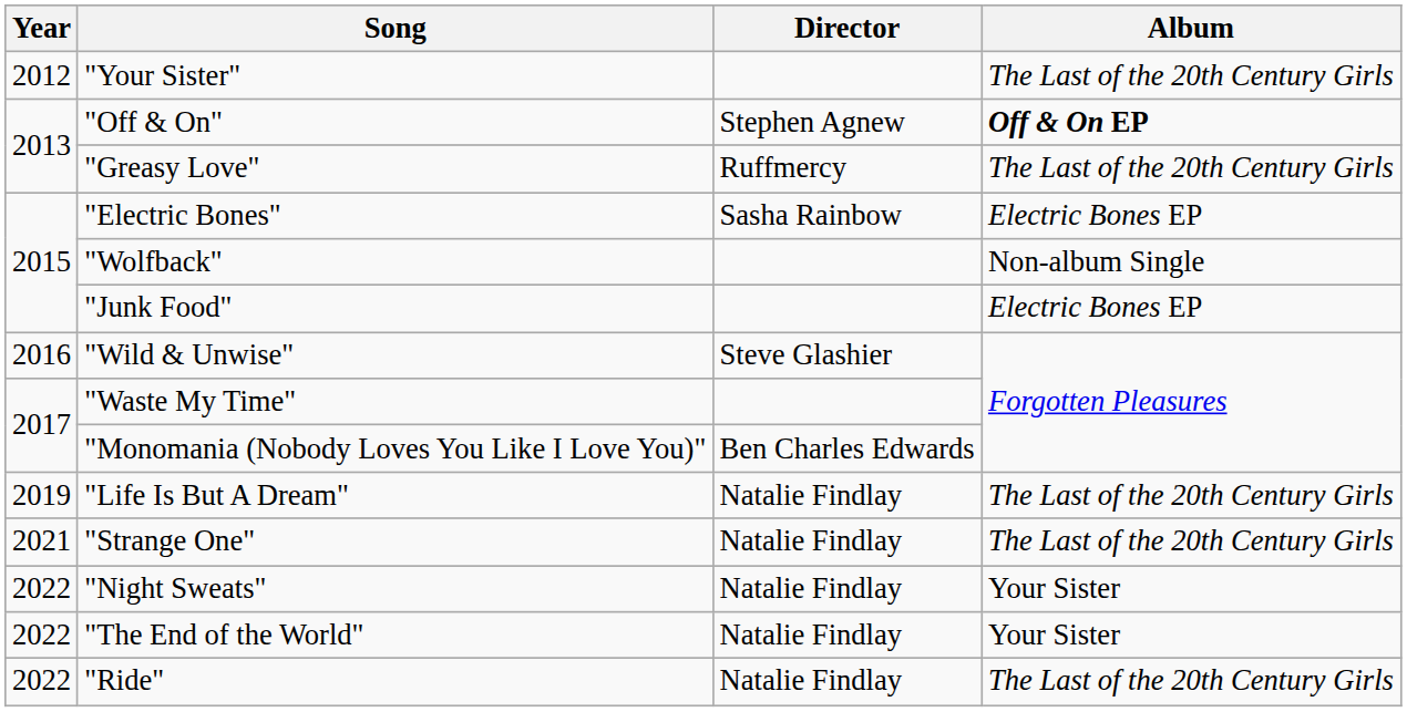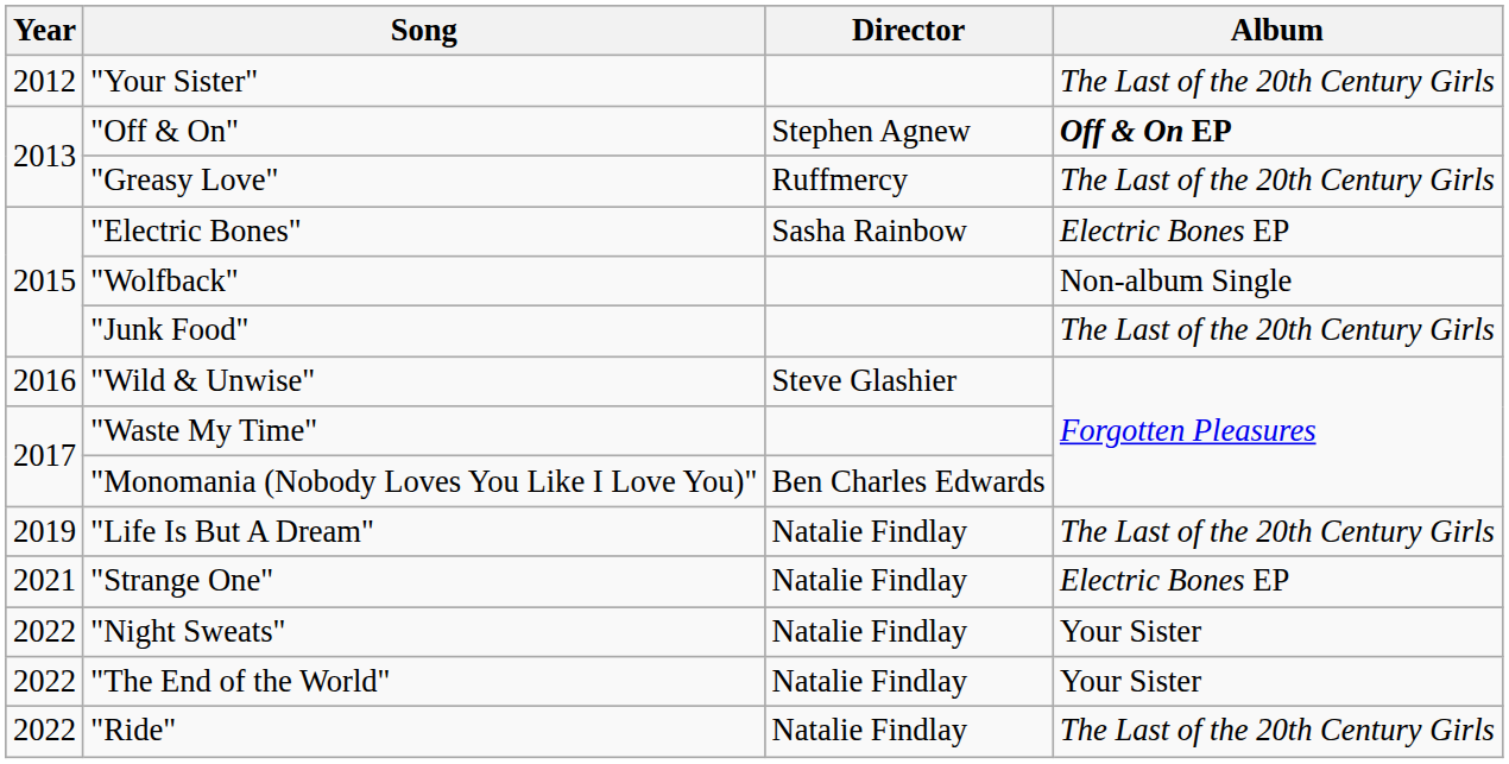"Junk Food" | Album: Electric Bones EP -> The Last of the 20th Century Girls
"Strange One" | Album: The Last of the 20th Century Girls -> Electric Bones EP
